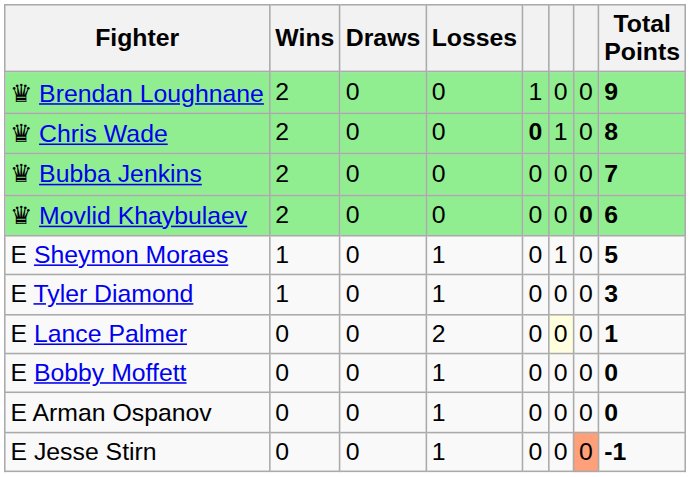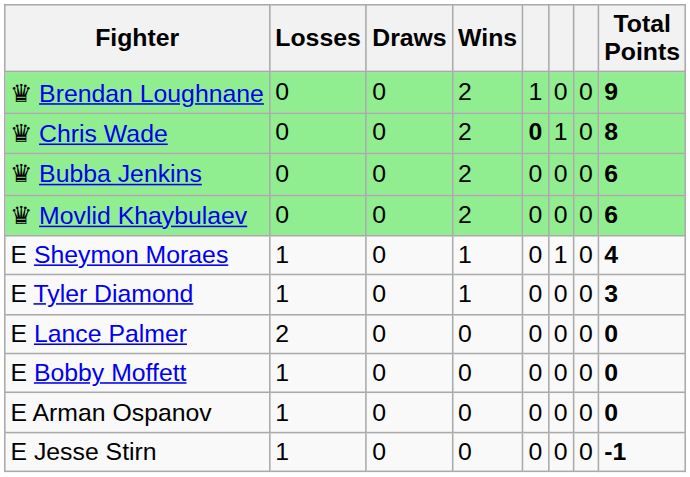columns swapped: Wins <-> Losses
♛ Bubba Jenkins | Total Points: 7 -> 6
♛ Movlid Khaybulaev | column 7: bold -> normal
E Sheymon Moraes | Total Points: 5 -> 4
E Lance Palmer | column 6: lightyellow background -> no background
E Lance Palmer | Total Points: 1 -> 0
E Jesse Stirn | column 7: lightsalmon background -> no background
